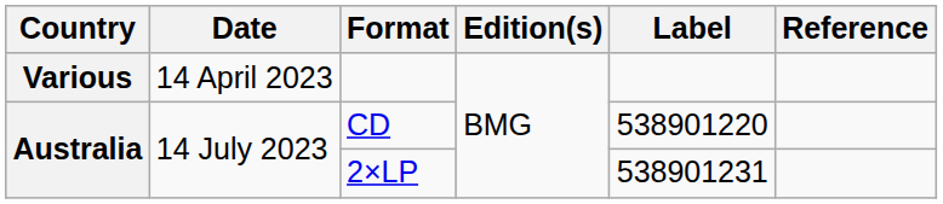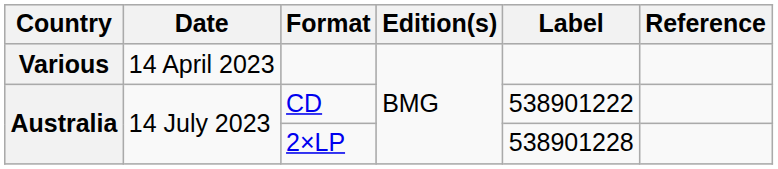CD | Label: 538901220 -> 538901222
2×LP | Label: 538901231 -> 538901228
